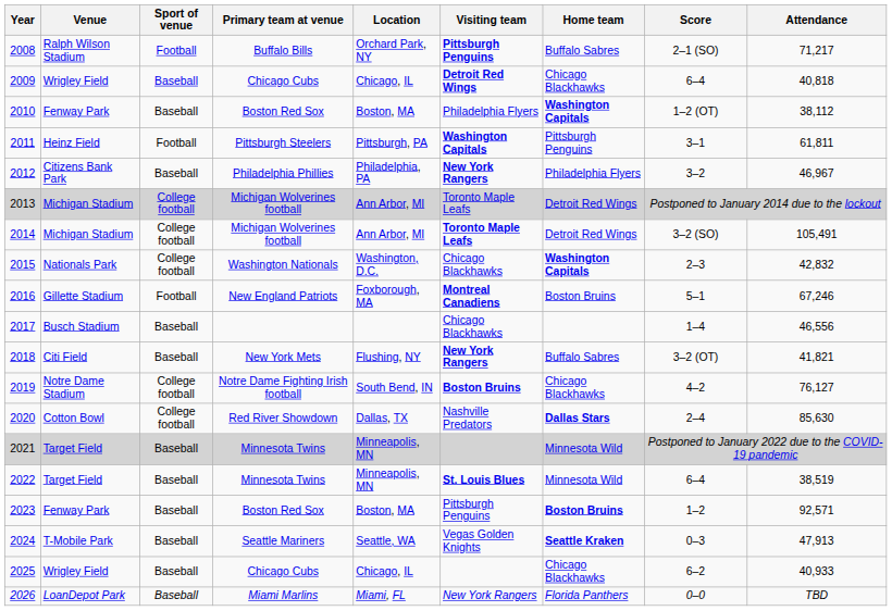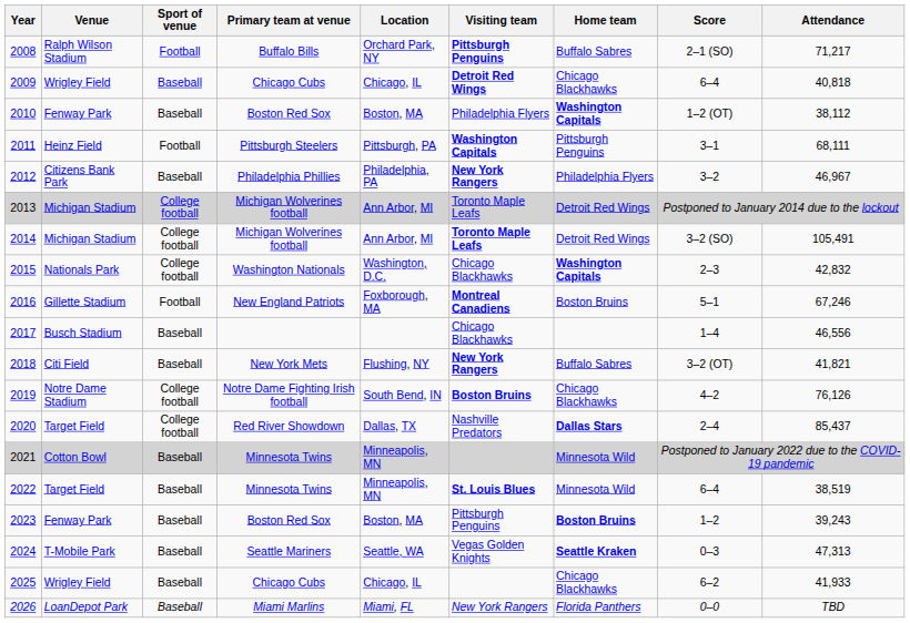2011 | Attendance: 61,811 -> 68,111
2019 | Attendance: 76,127 -> 76,126
2020 | Venue: Cotton Bowl -> Target Field
2020 | Attendance: 85,630 -> 85,437
2021 | Venue: Target Field -> Cotton Bowl
2023 | Attendance: 92,571 -> 39,243
2024 | Attendance: 47,913 -> 47,313
2025 | Attendance: 40,933 -> 41,933
